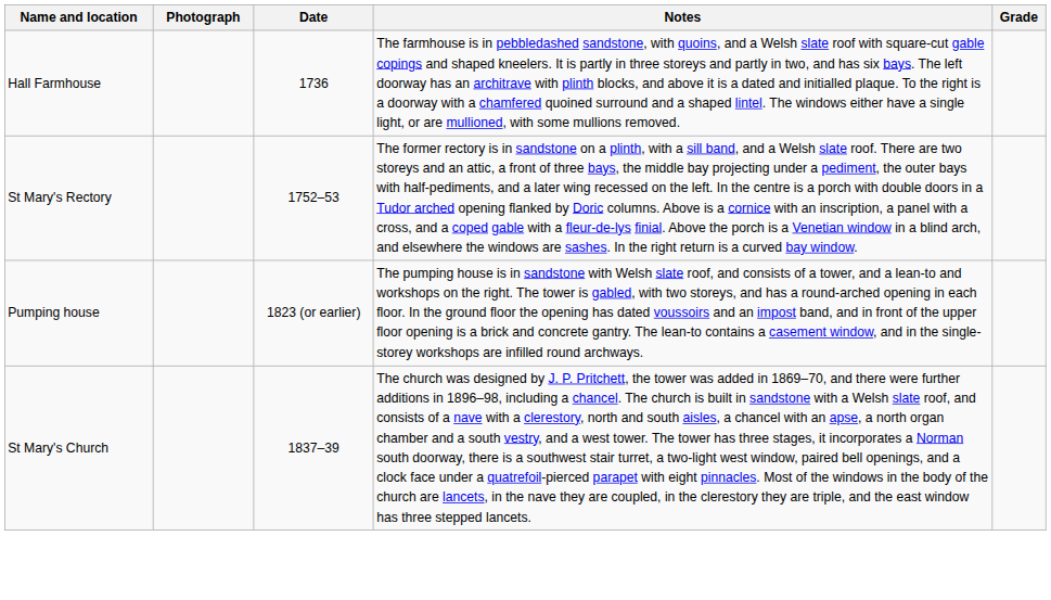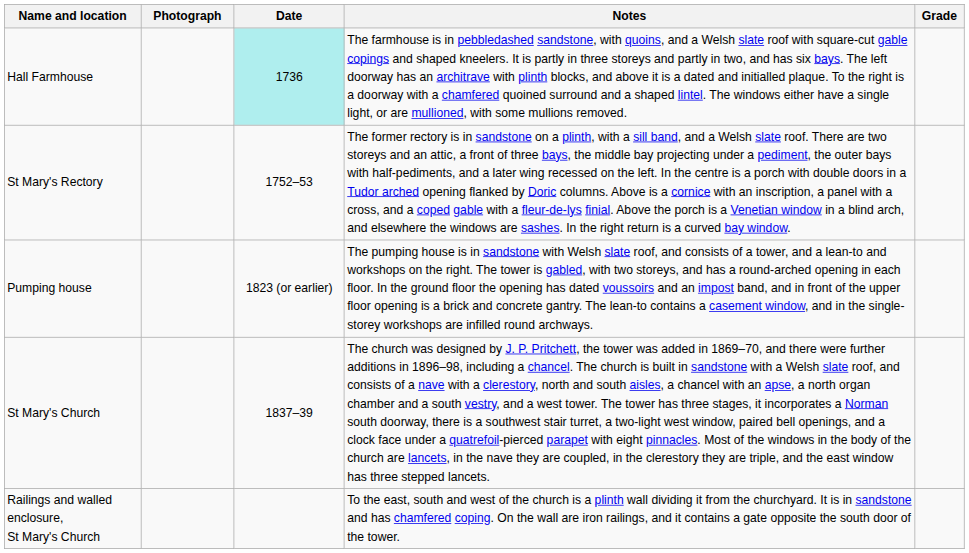Hall Farmhouse | Date: no background -> paleturquoise background
+ row: Railings and walled enclosure, St Mary's Church | To the east, south and west of the church is a plinth wall dividing it from the churchyard. It is in sandstone and has chamfered coping. On the wall are iron railings, and it contains a gate opposite the south door of the tower.
